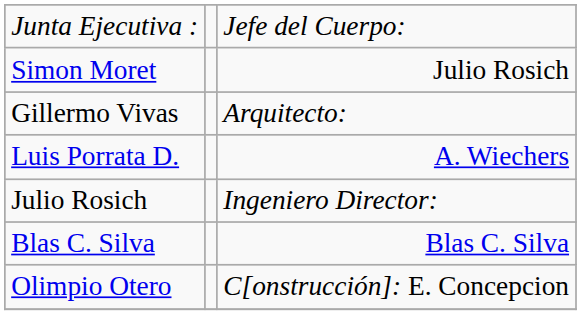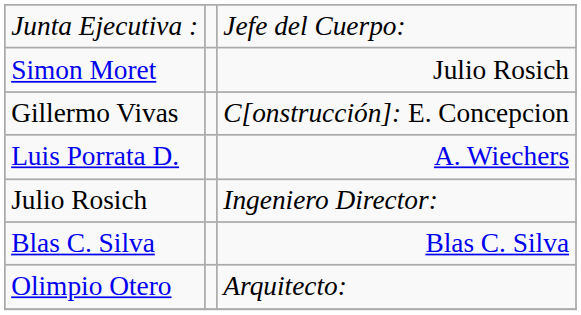Gillermo Vivas | column 3: Arquitecto: -> C[onstrucción]: E. Concepcion
Olimpio Otero | column 3: C[onstrucción]: E. Concepcion -> Arquitecto:
